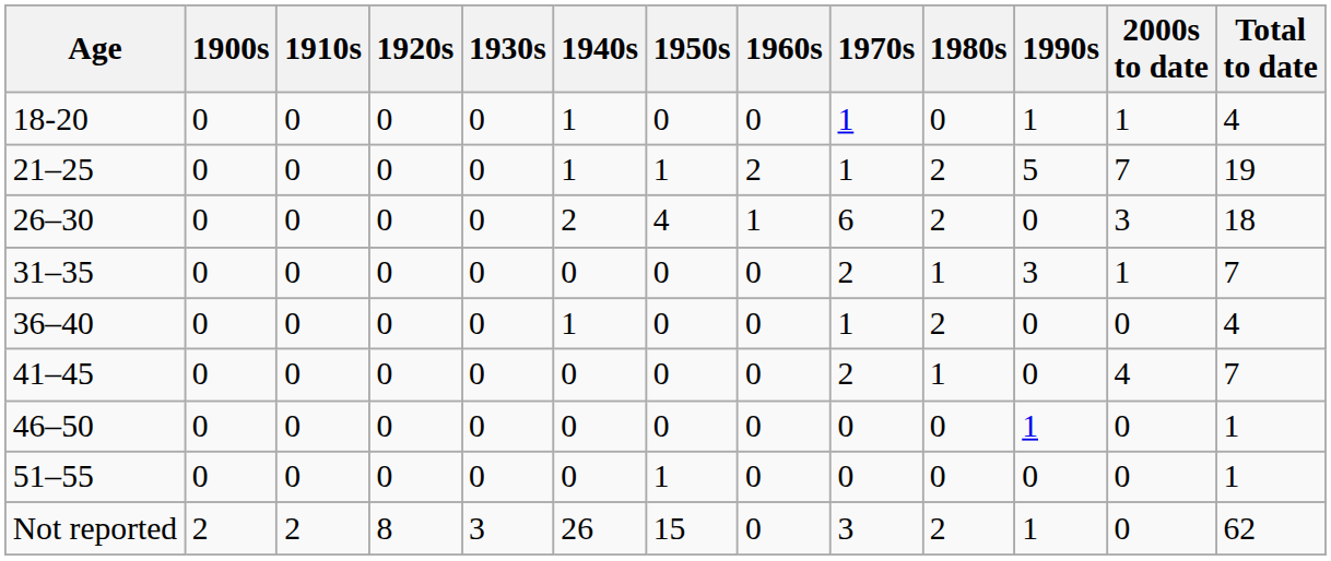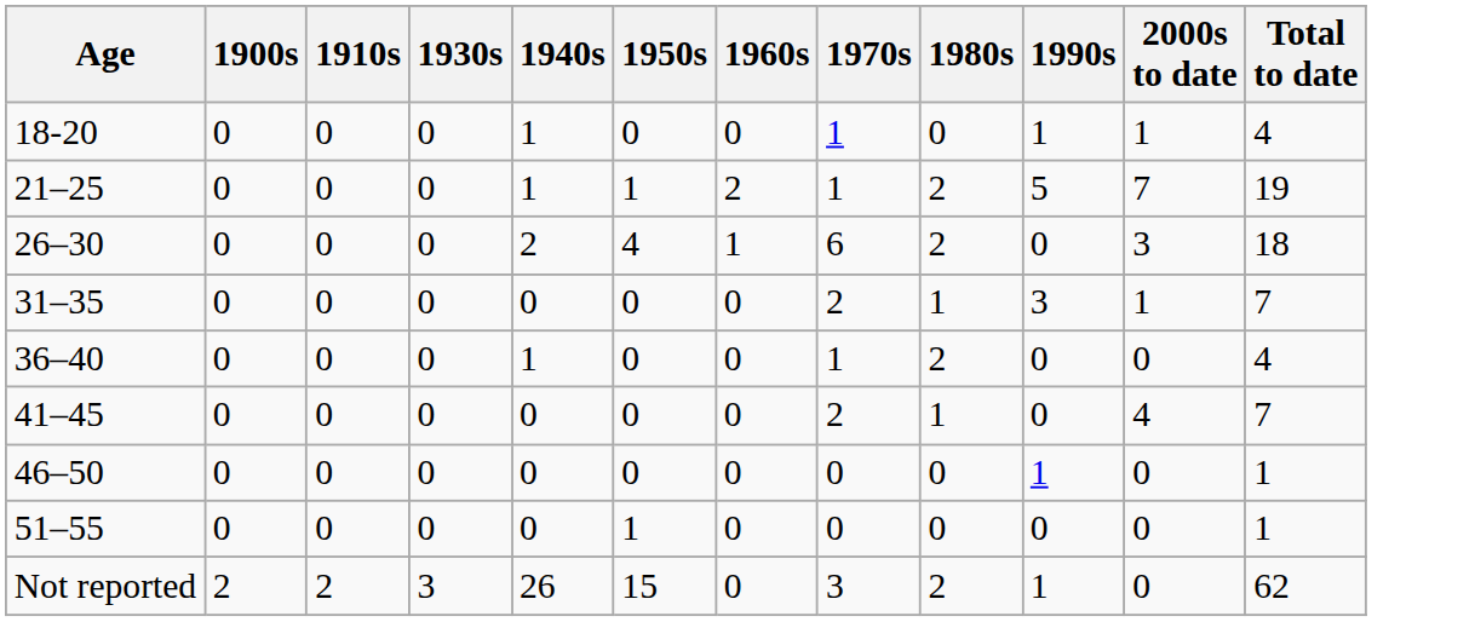- column: 1920s | 0 | 0 | 0 | 0 | 0 | 0 | 0 | 0 | 8
